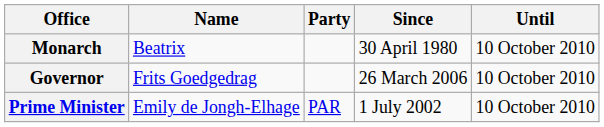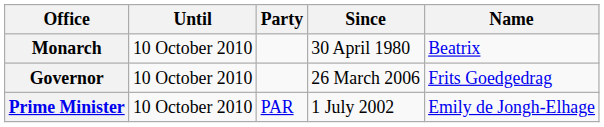columns swapped: Name <-> Until
